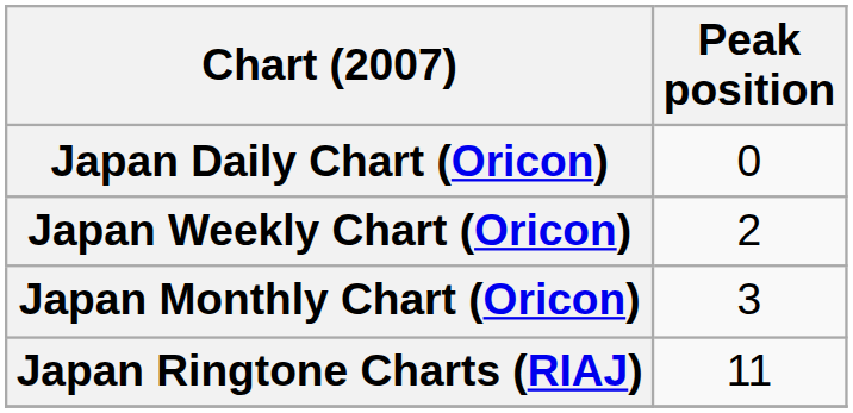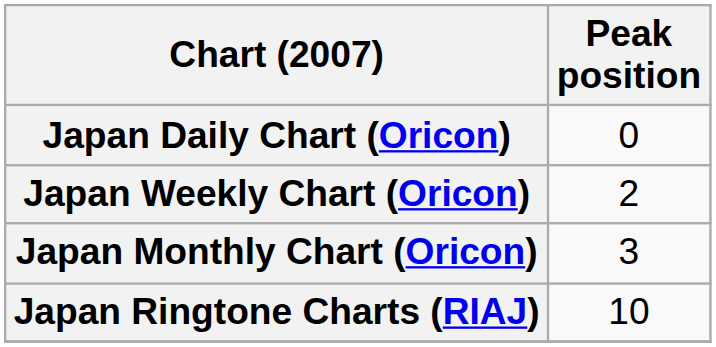Japan Ringtone Charts (RIAJ) | Peak position: 11 -> 10
